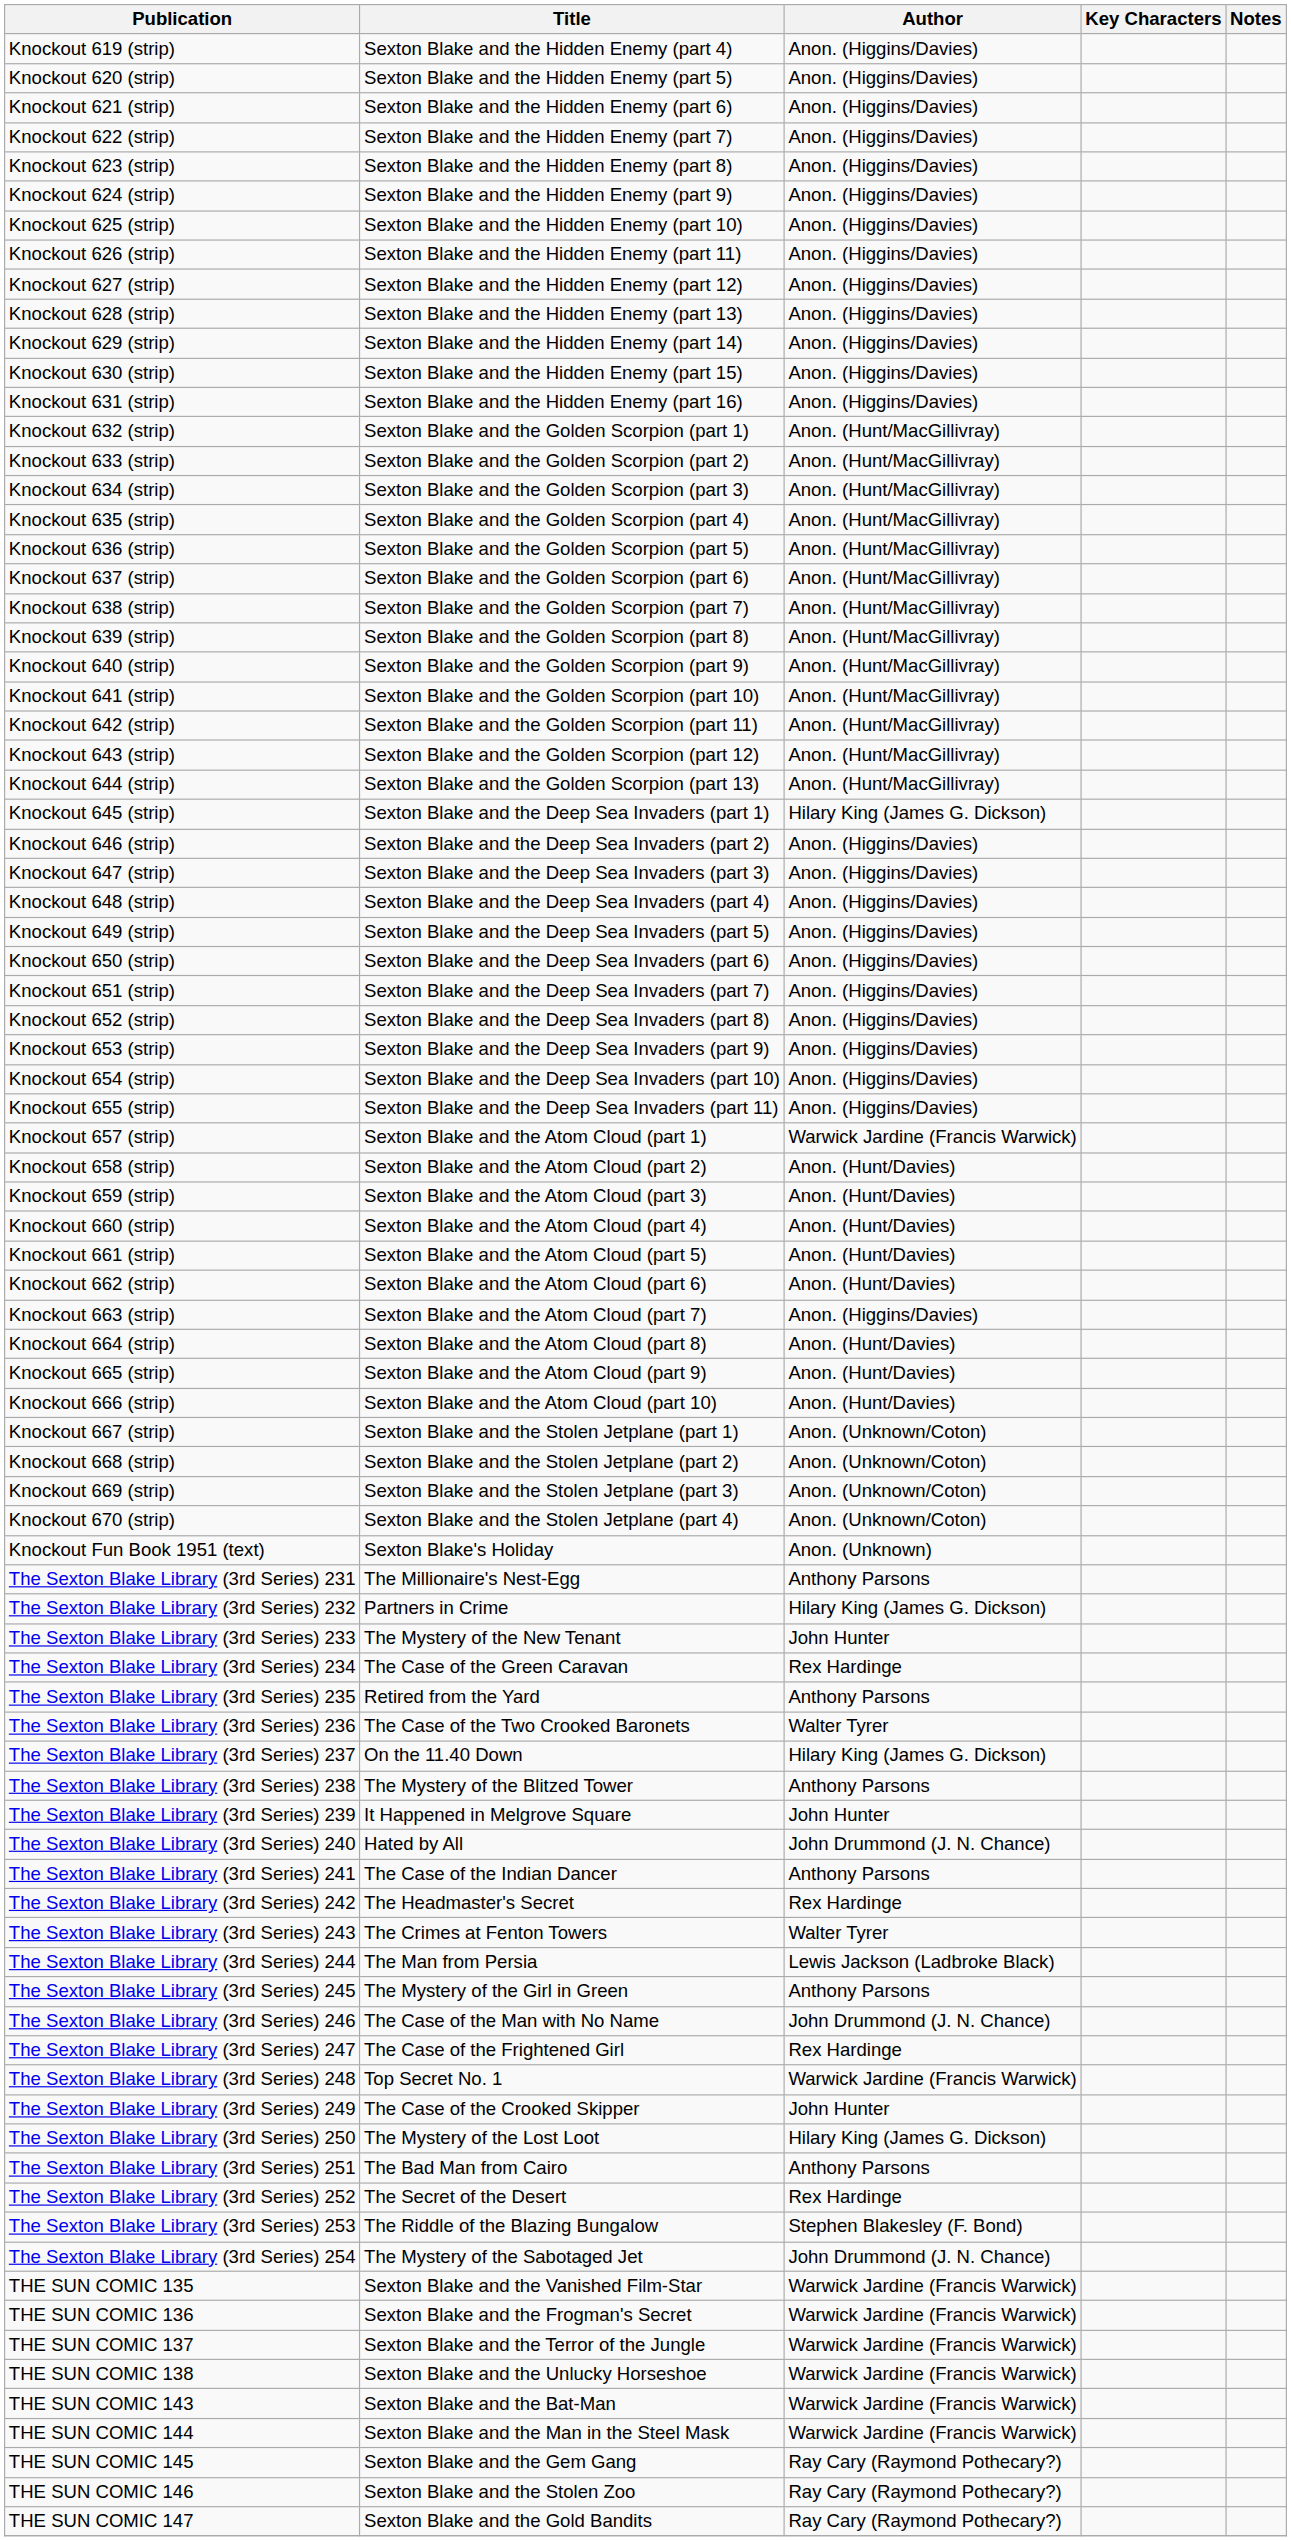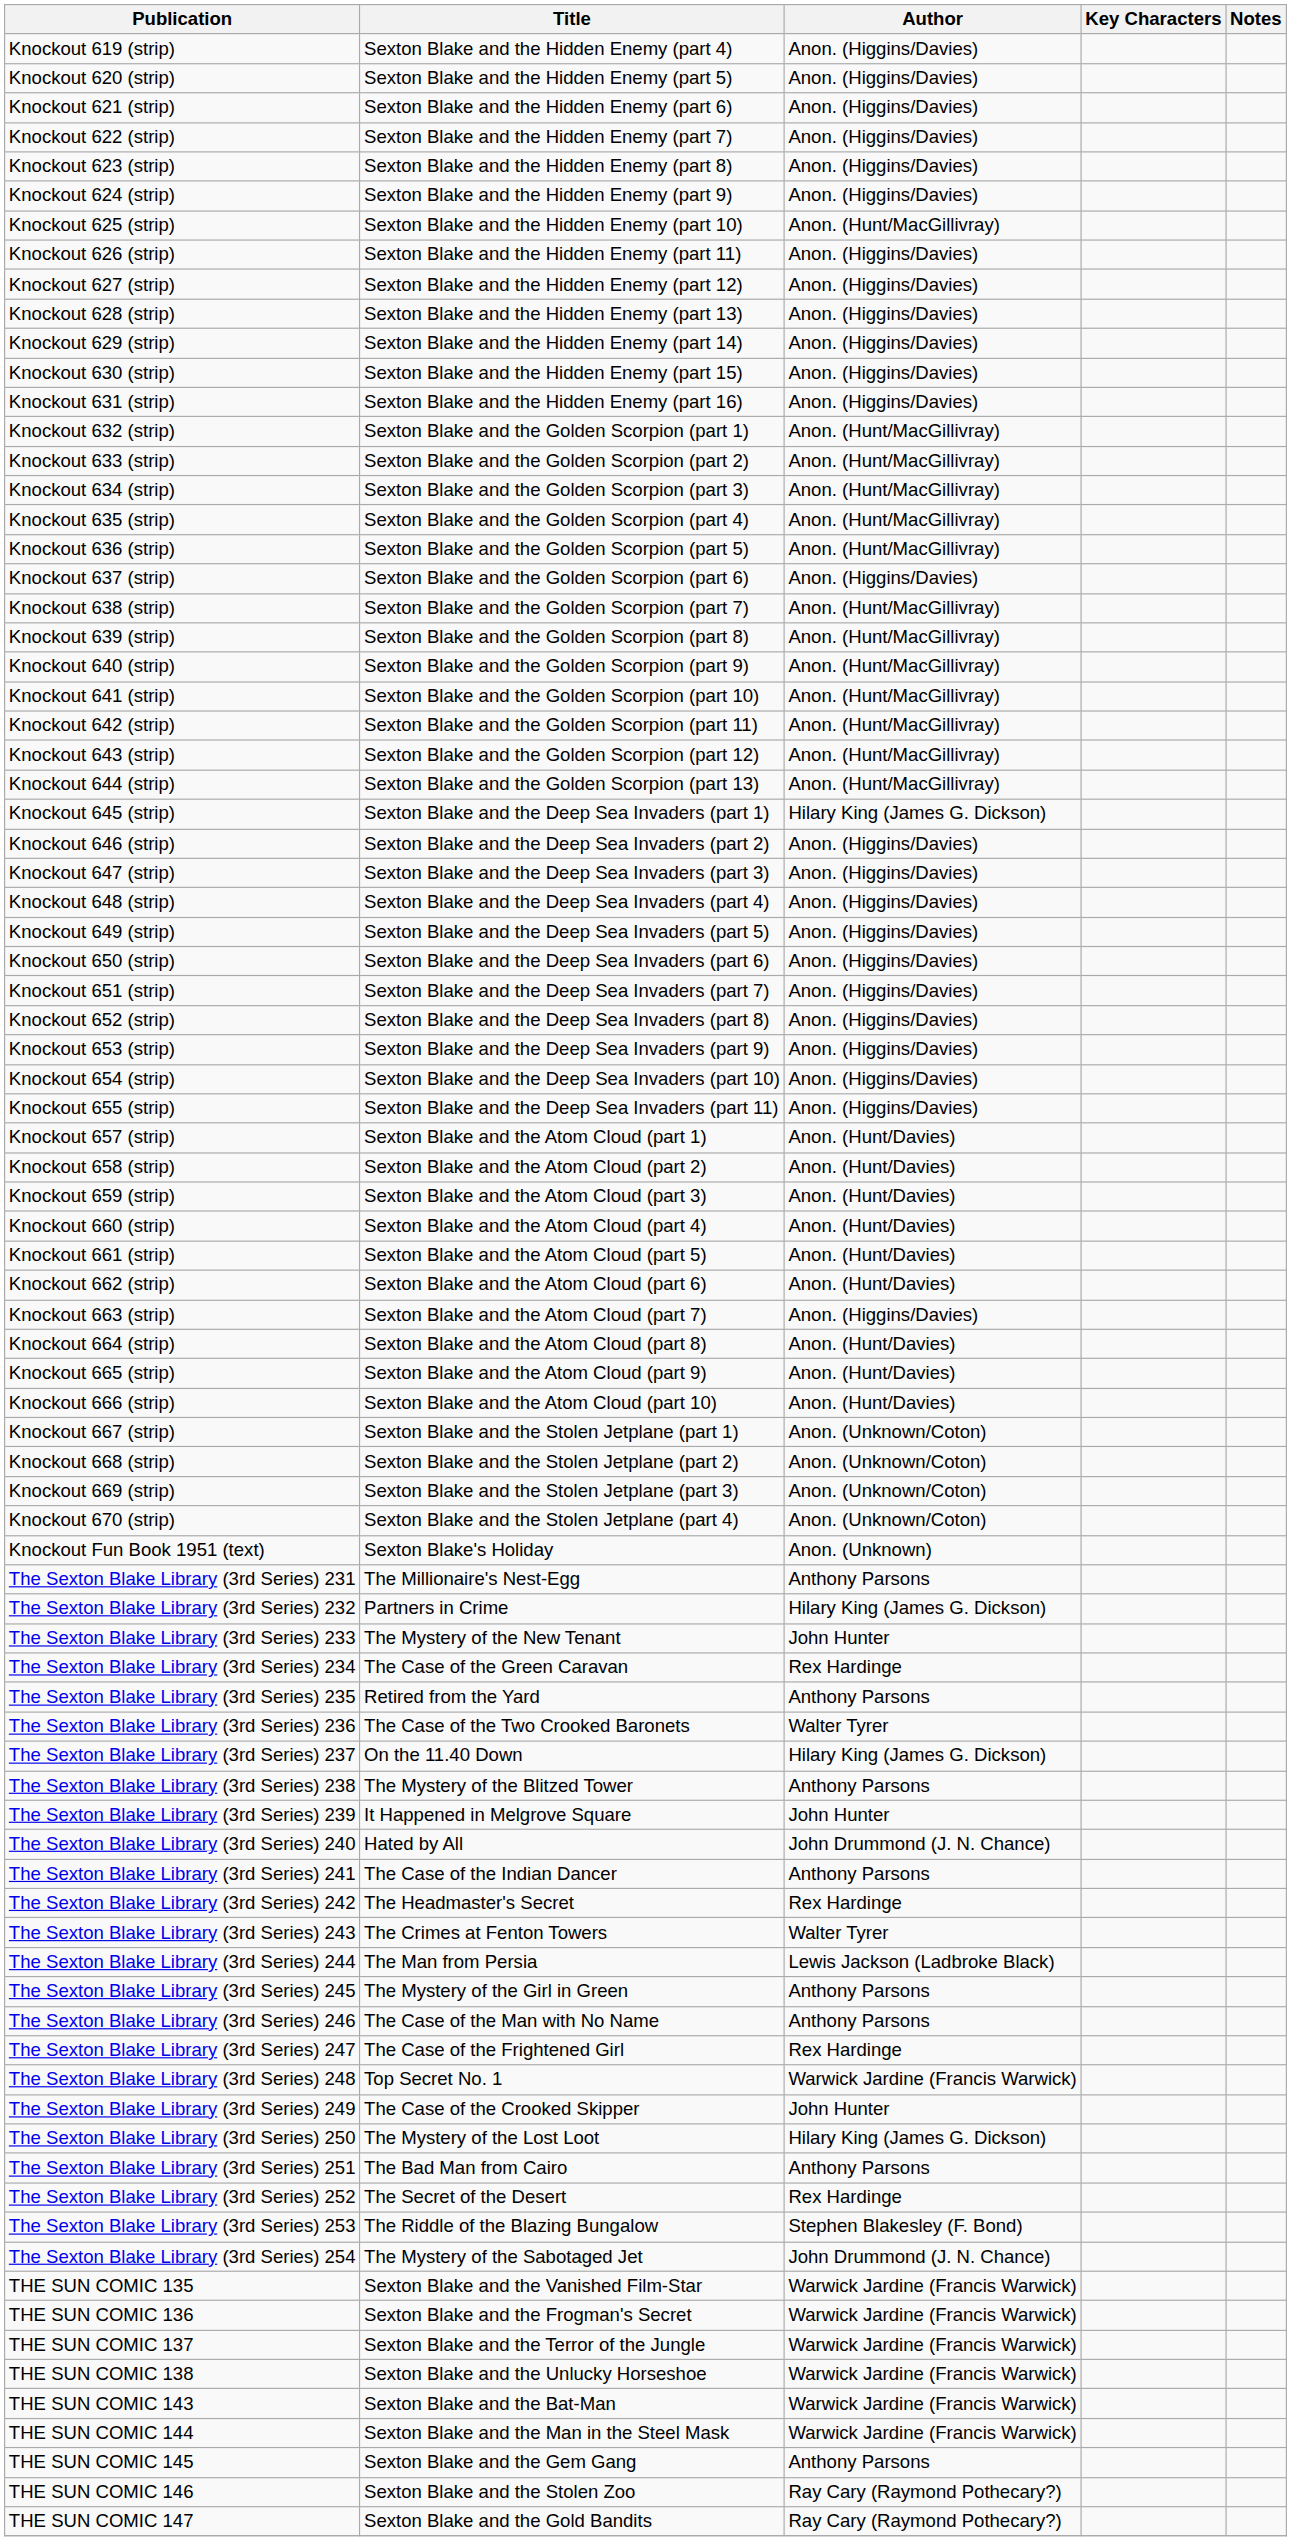Knockout 625 (strip) | Author: Anon. (Higgins/Davies) -> Anon. (Hunt/MacGillivray)
Knockout 637 (strip) | Author: Anon. (Hunt/MacGillivray) -> Anon. (Higgins/Davies)
Knockout 657 (strip) | Author: Warwick Jardine (Francis Warwick) -> Anon. (Hunt/Davies)
The Sexton Blake Library (3rd Series) 246 | Author: John Drummond (J. N. Chance) -> Anthony Parsons
THE SUN COMIC 145 | Author: Ray Cary (Raymond Pothecary?) -> Anthony Parsons
